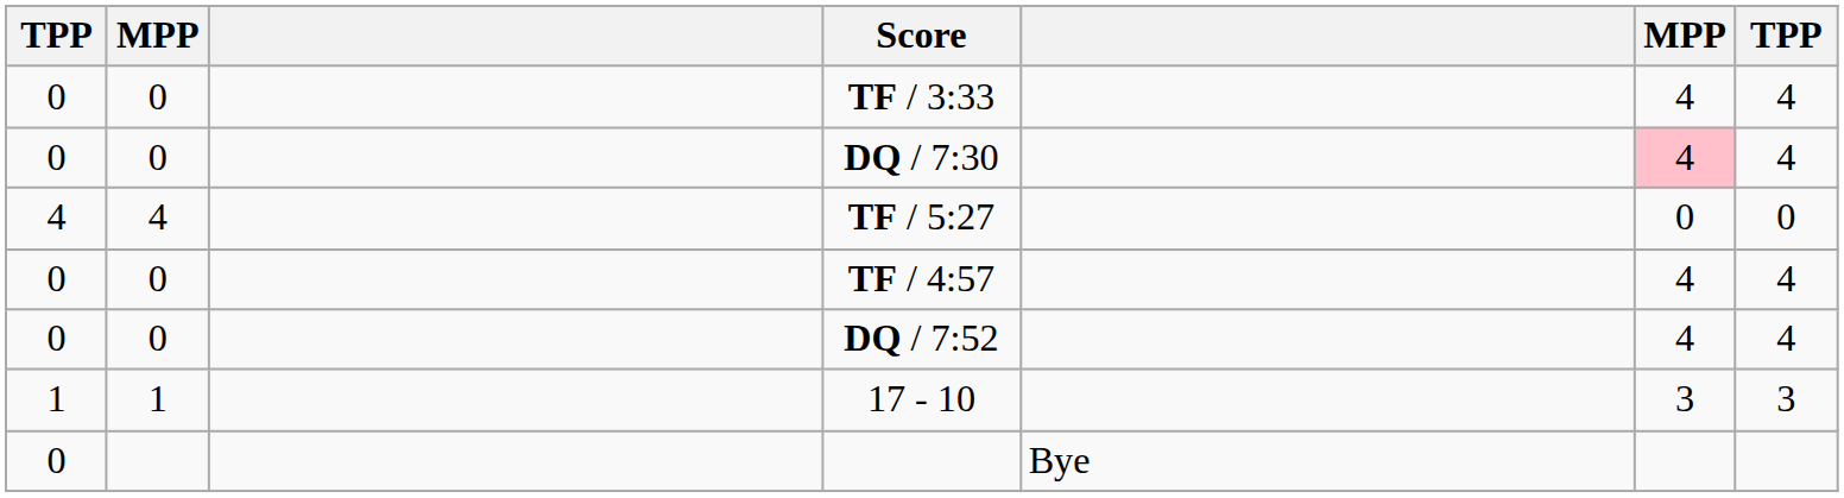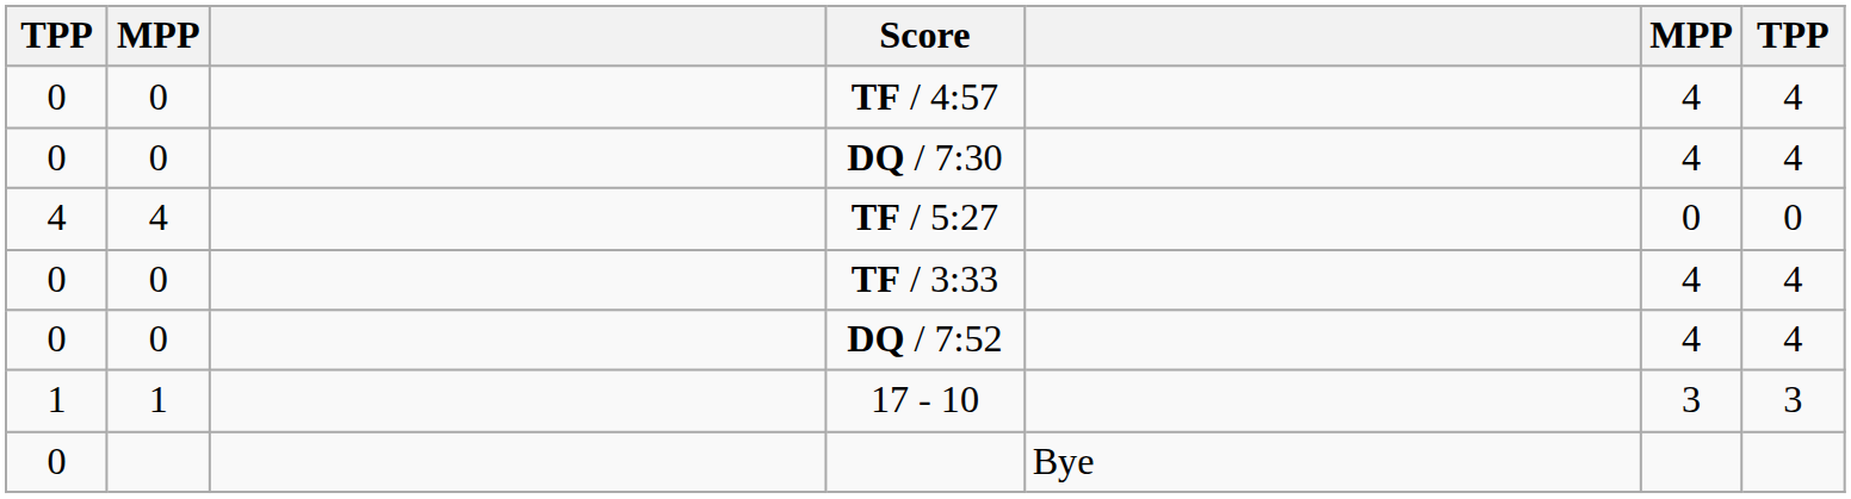rows swapped: TF / 3:33 <-> TF / 4:57
DQ / 7:30 | column 6: pink background -> no background
